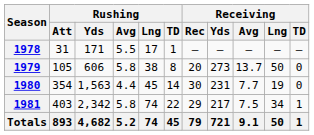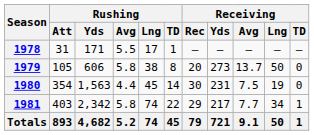1980 | Receiving / Avg: 7.7 -> 7.5
1981 | Receiving / Avg: 7.5 -> 7.7
